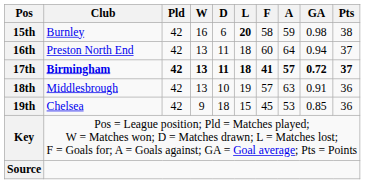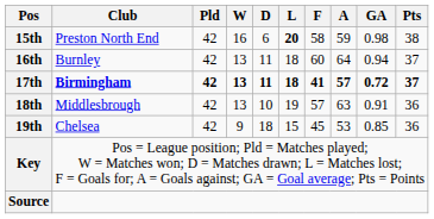15th | Club: Burnley -> Preston North End
16th | Club: Preston North End -> Burnley
